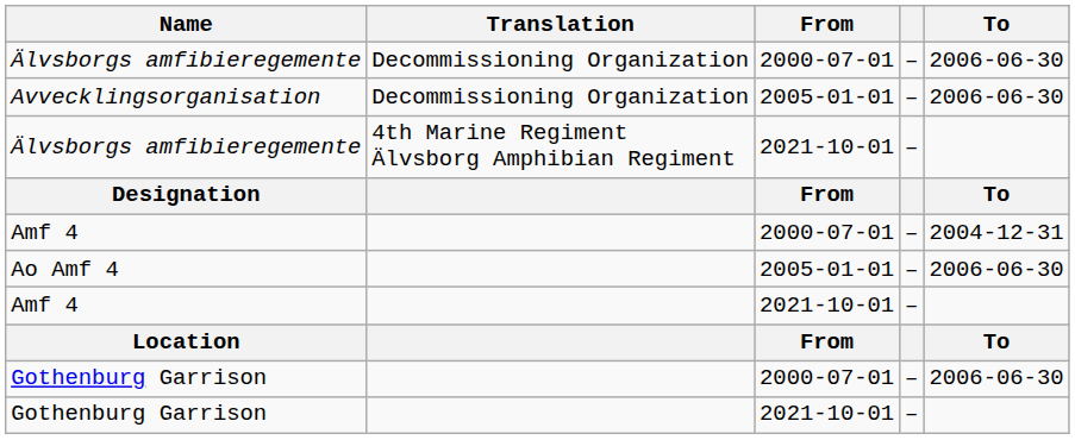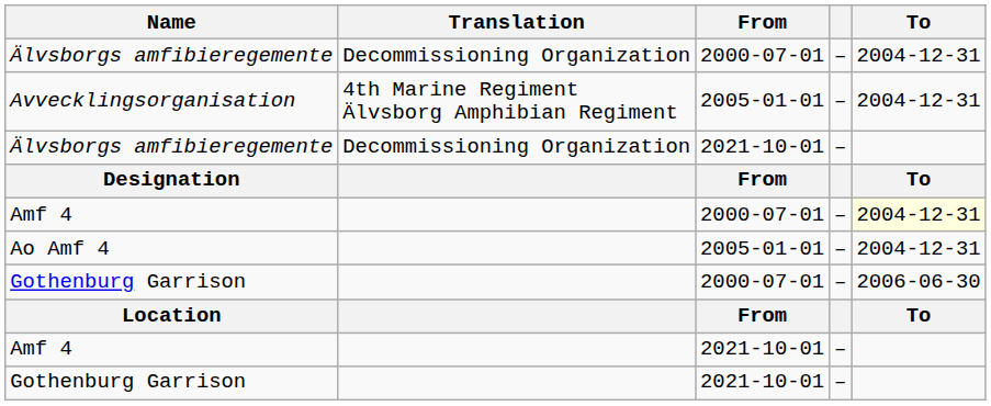Älvsborgs amfibieregemente / 2000-07-01 | To: 2006-06-30 -> 2004-12-31
Avvecklingsorganisation | Translation: Decommissioning Organization -> 4th Marine Regiment Älvsborg Amphibian Regiment
Avvecklingsorganisation | To: 2006-06-30 -> 2004-12-31
Älvsborgs amfibieregemente / 2021-10-01 | Translation: 4th Marine Regiment Älvsborg Amphibian Regiment -> Decommissioning Organization
Amf 4 / 2000-07-01 | To: no background -> lightyellow background
Ao Amf 4 | To: 2006-06-30 -> 2004-12-31
rows swapped: Amf 4 / 2021-10-01 <-> Gothenburg Garrison / 2000-07-01
